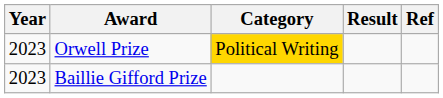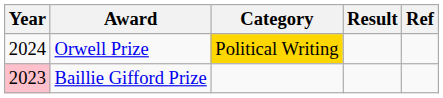Orwell Prize | Year: 2023 -> 2024
Baillie Gifford Prize | Year: no background -> pink background
